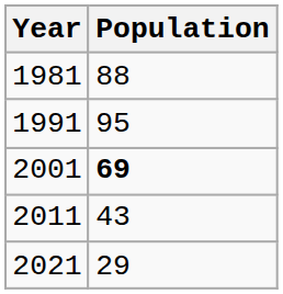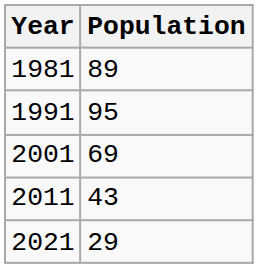1981 | Population: 88 -> 89
2001 | Population: bold -> normal
